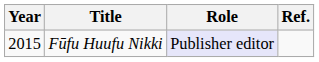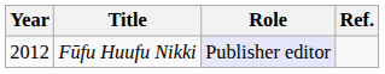Fūfu Huufu Nikki | Year: 2015 -> 2012
